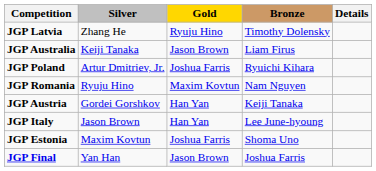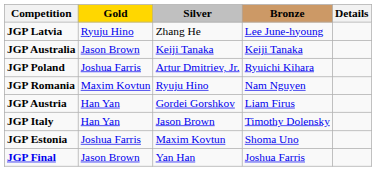columns swapped: Gold <-> Silver
JGP Latvia | Bronze: Timothy Dolensky -> Lee June-hyoung
JGP Australia | Bronze: Liam Firus -> Keiji Tanaka
JGP Austria | Bronze: Keiji Tanaka -> Liam Firus
JGP Italy | Bronze: Lee June-hyoung -> Timothy Dolensky
